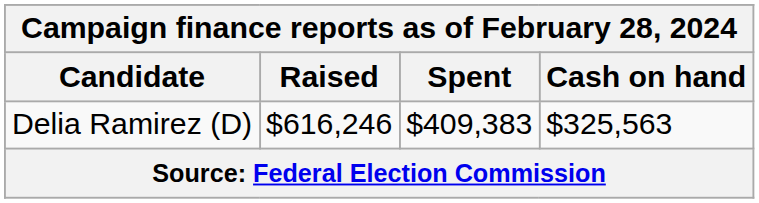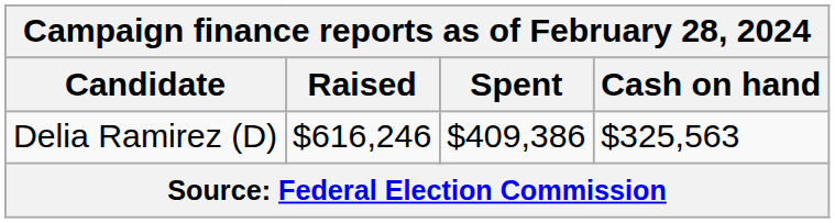Delia Ramirez (D) | Spent: $409,383 -> $409,386
